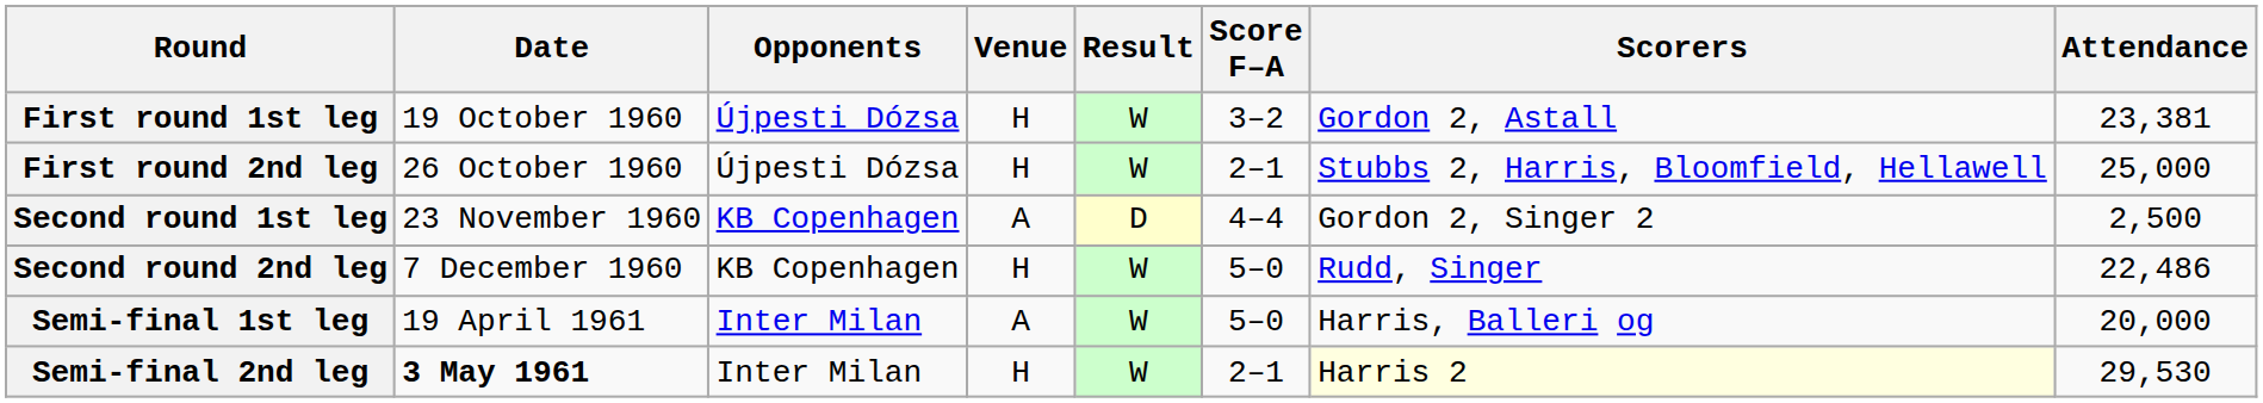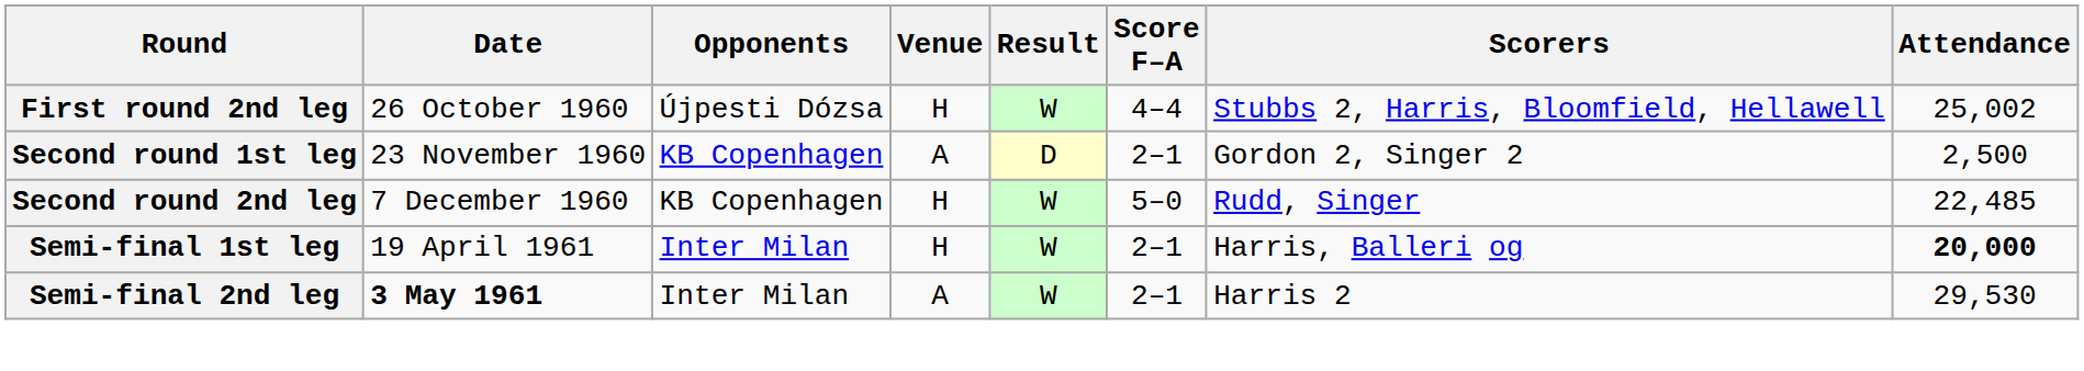- row: First round 1st leg | 19 October 1960 | Újpesti Dózsa | H | W | 3–2 | Gordon 2, Astall | 23,381
First round 2nd leg | Score F–A: 2–1 -> 4–4
First round 2nd leg | Attendance: 25,000 -> 25,002
Second round 1st leg | Score F–A: 4–4 -> 2–1
Second round 2nd leg | Attendance: 22,486 -> 22,485
Semi-final 1st leg | Venue: A -> H
Semi-final 1st leg | Score F–A: 5–0 -> 2–1
Semi-final 1st leg | Attendance: normal -> bold
Semi-final 2nd leg | Venue: H -> A
Semi-final 2nd leg | Scorers: lightyellow background -> no background
